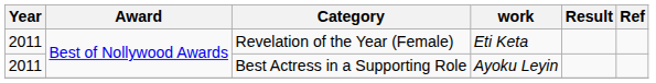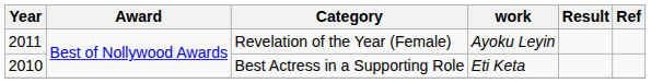Revelation of the Year (Female) | work: Eti Keta -> Ayoku Leyin
Best Actress in a Supporting Role | Year: 2011 -> 2010
Best Actress in a Supporting Role | work: Ayoku Leyin -> Eti Keta
